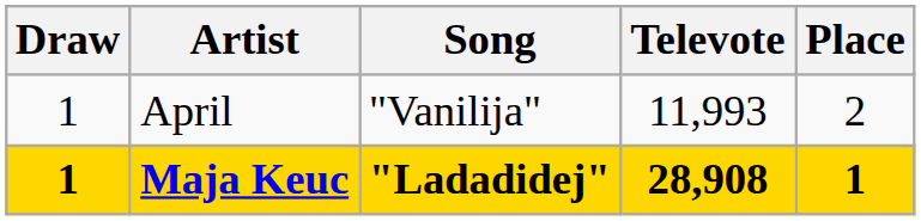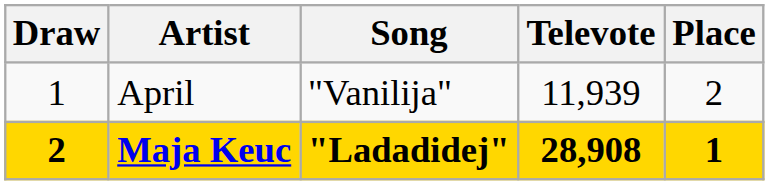April | Televote: 11,993 -> 11,939
Maja Keuc | Draw: 1 -> 2
